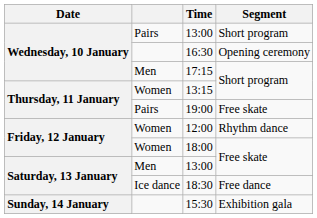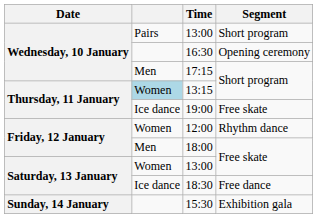13:15 | column 2: no background -> lightblue background
19:00 | column 2: Pairs -> Ice dance
18:00 | column 2: Women -> Men
13:00 / Free skate | column 2: Men -> Women
